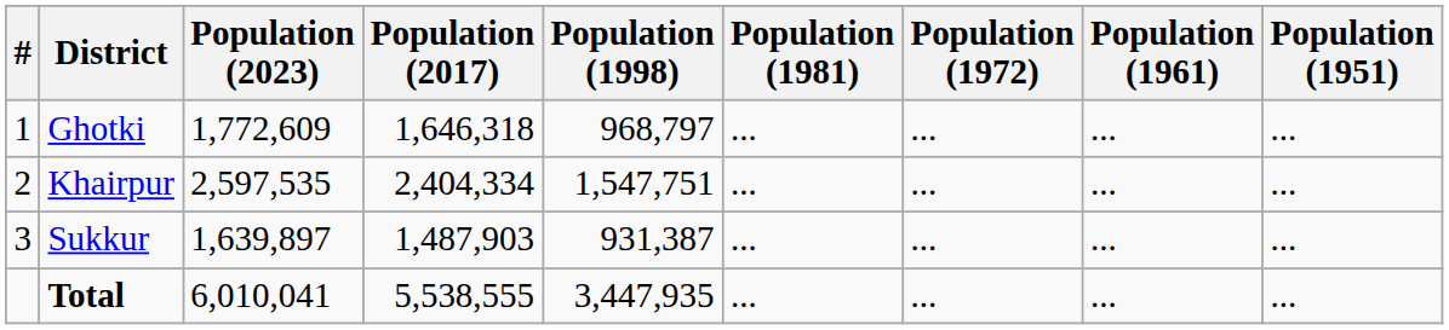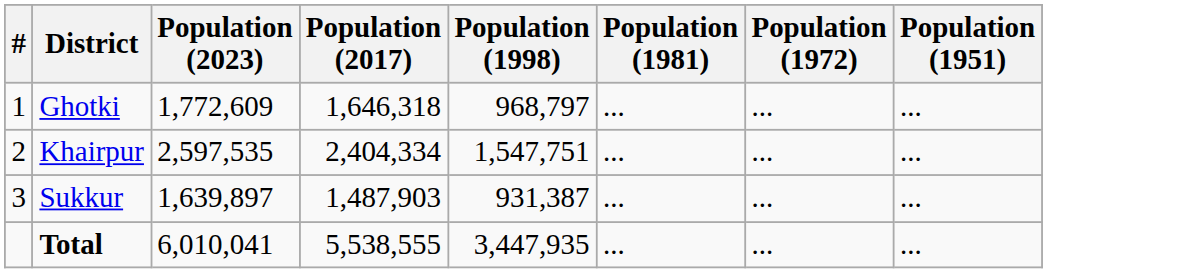- column: Population (1961) | ... | ... | ... | ...
